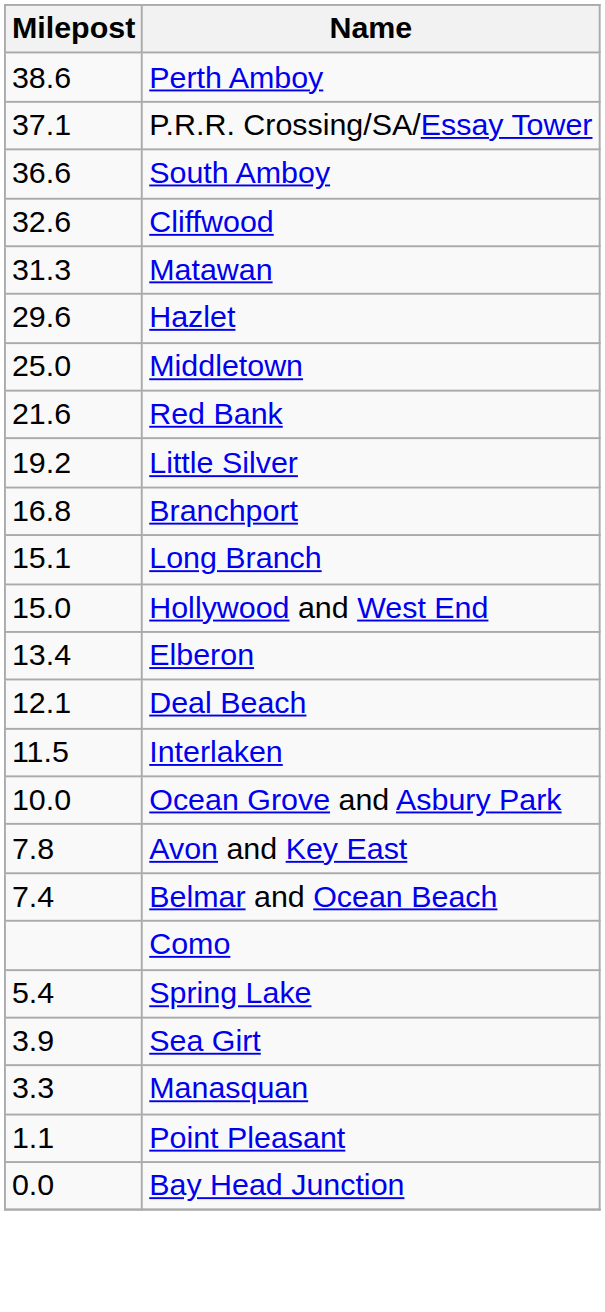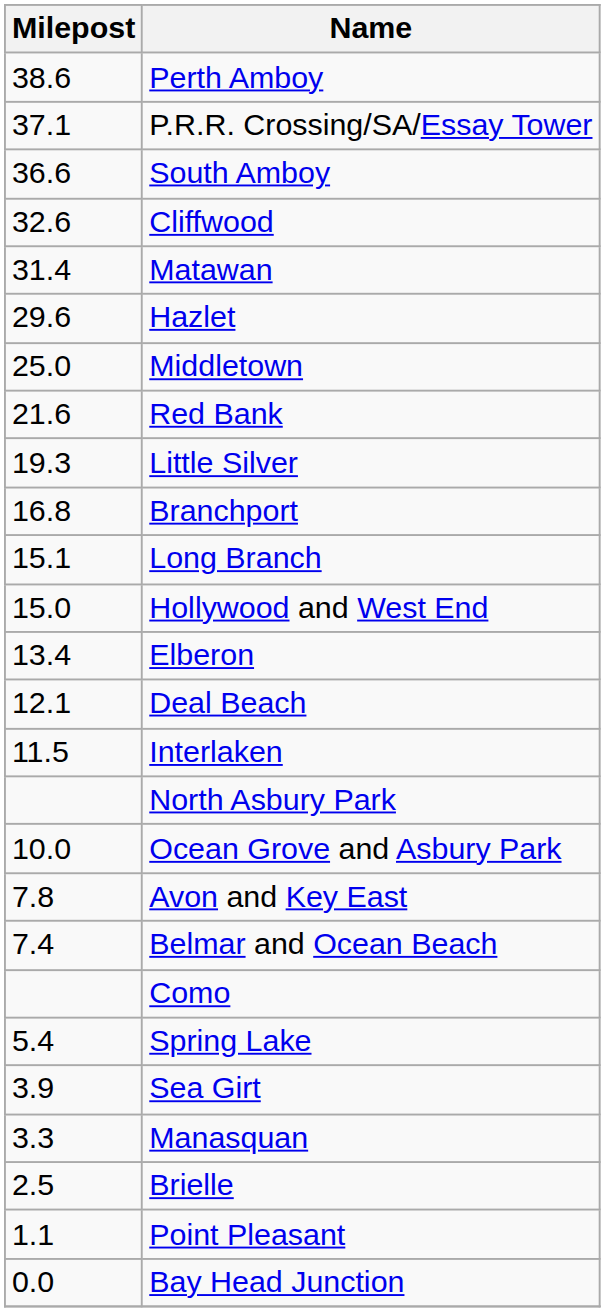Matawan | Milepost: 31.3 -> 31.4
Little Silver | Milepost: 19.2 -> 19.3
+ row: North Asbury Park
+ row: 2.5 | Brielle
